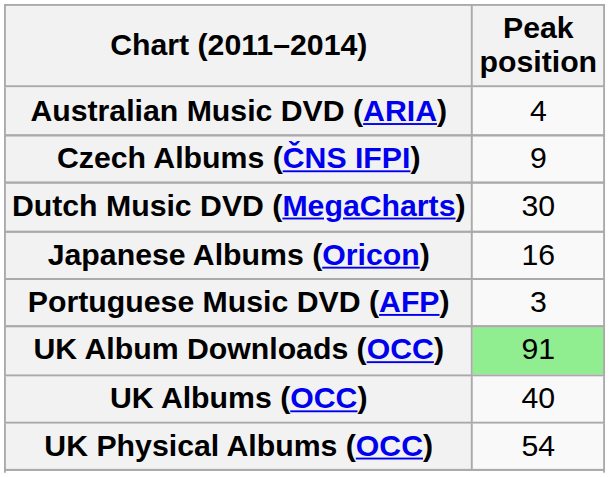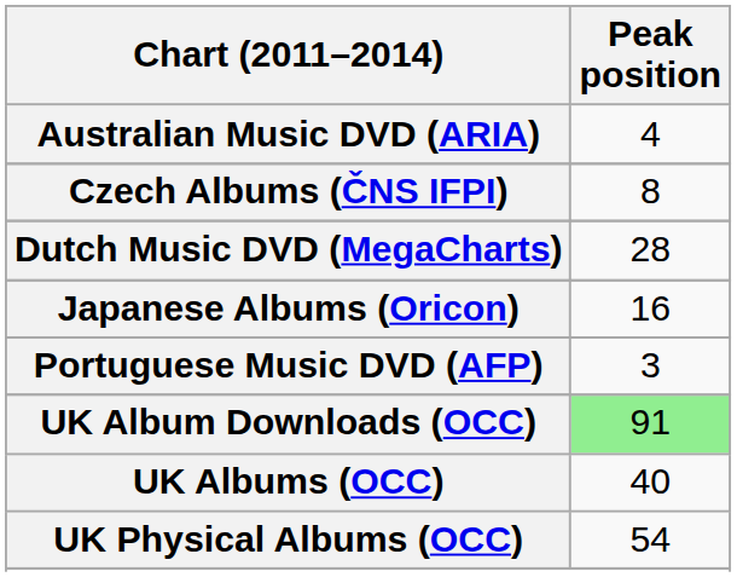Czech Albums (ČNS IFPI) | Peak position: 9 -> 8
Dutch Music DVD (MegaCharts) | Peak position: 30 -> 28
